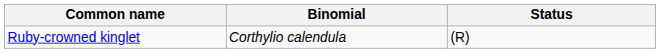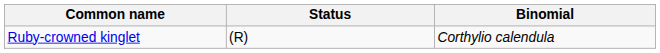columns swapped: Binomial <-> Status
